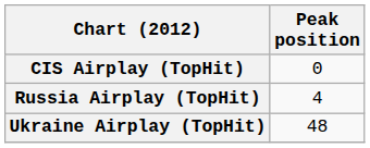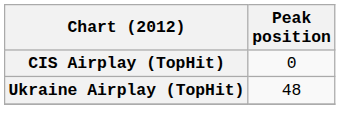- row: Russia Airplay (TopHit) | 4
